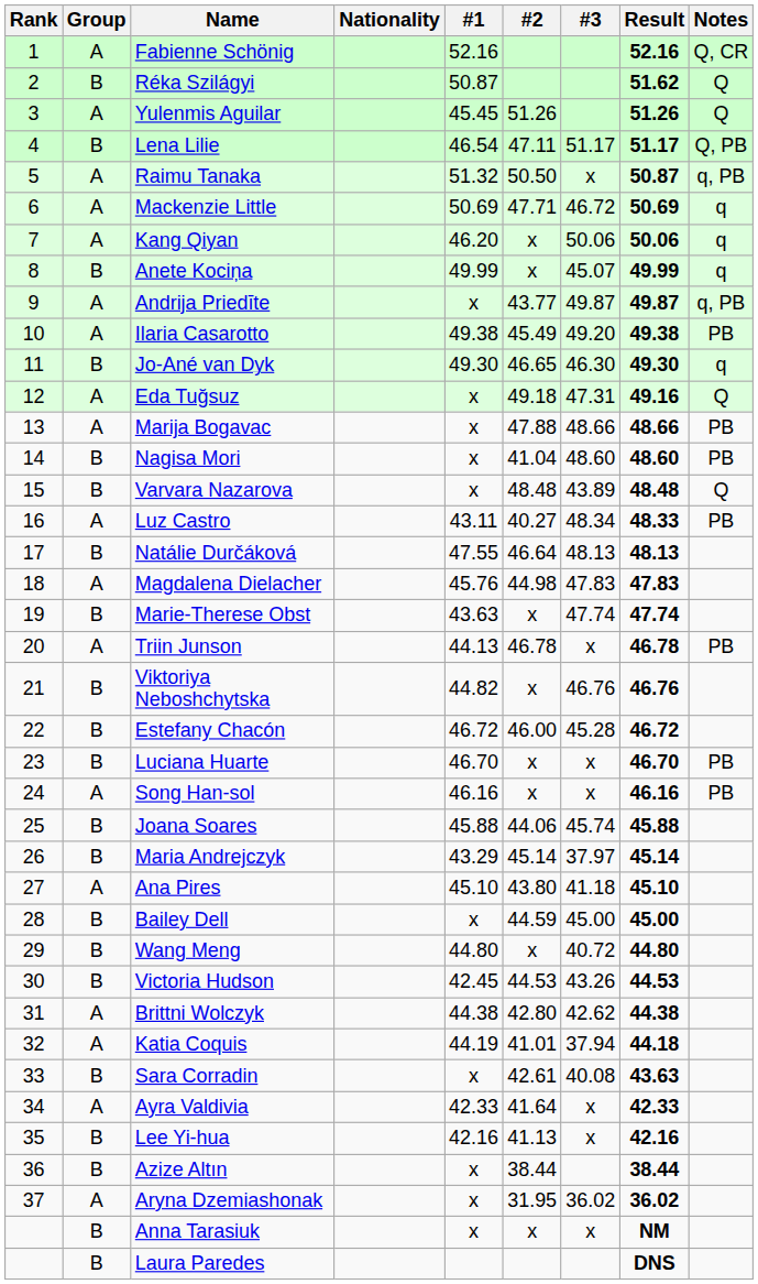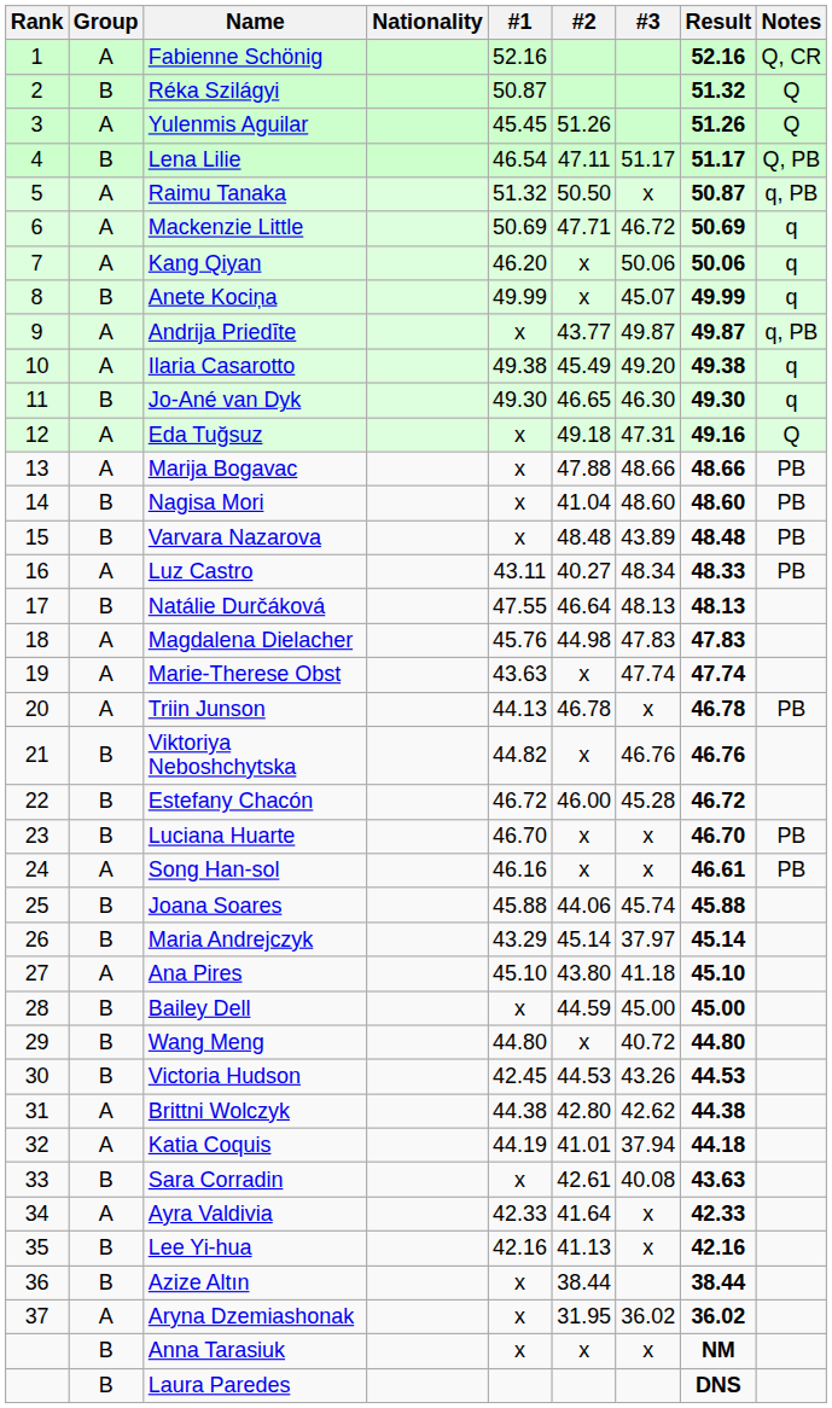Réka Szilágyi | Result: 51.62 -> 51.32
Ilaria Casarotto | Notes: PB -> q
Varvara Nazarova | Notes: Q -> PB
Marie-Therese Obst | Group: B -> A
Song Han-sol | Result: 46.16 -> 46.61
